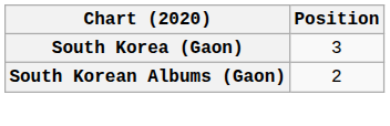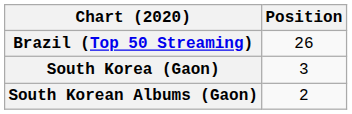+ row: Brazil (Top 50 Streaming) | 26
